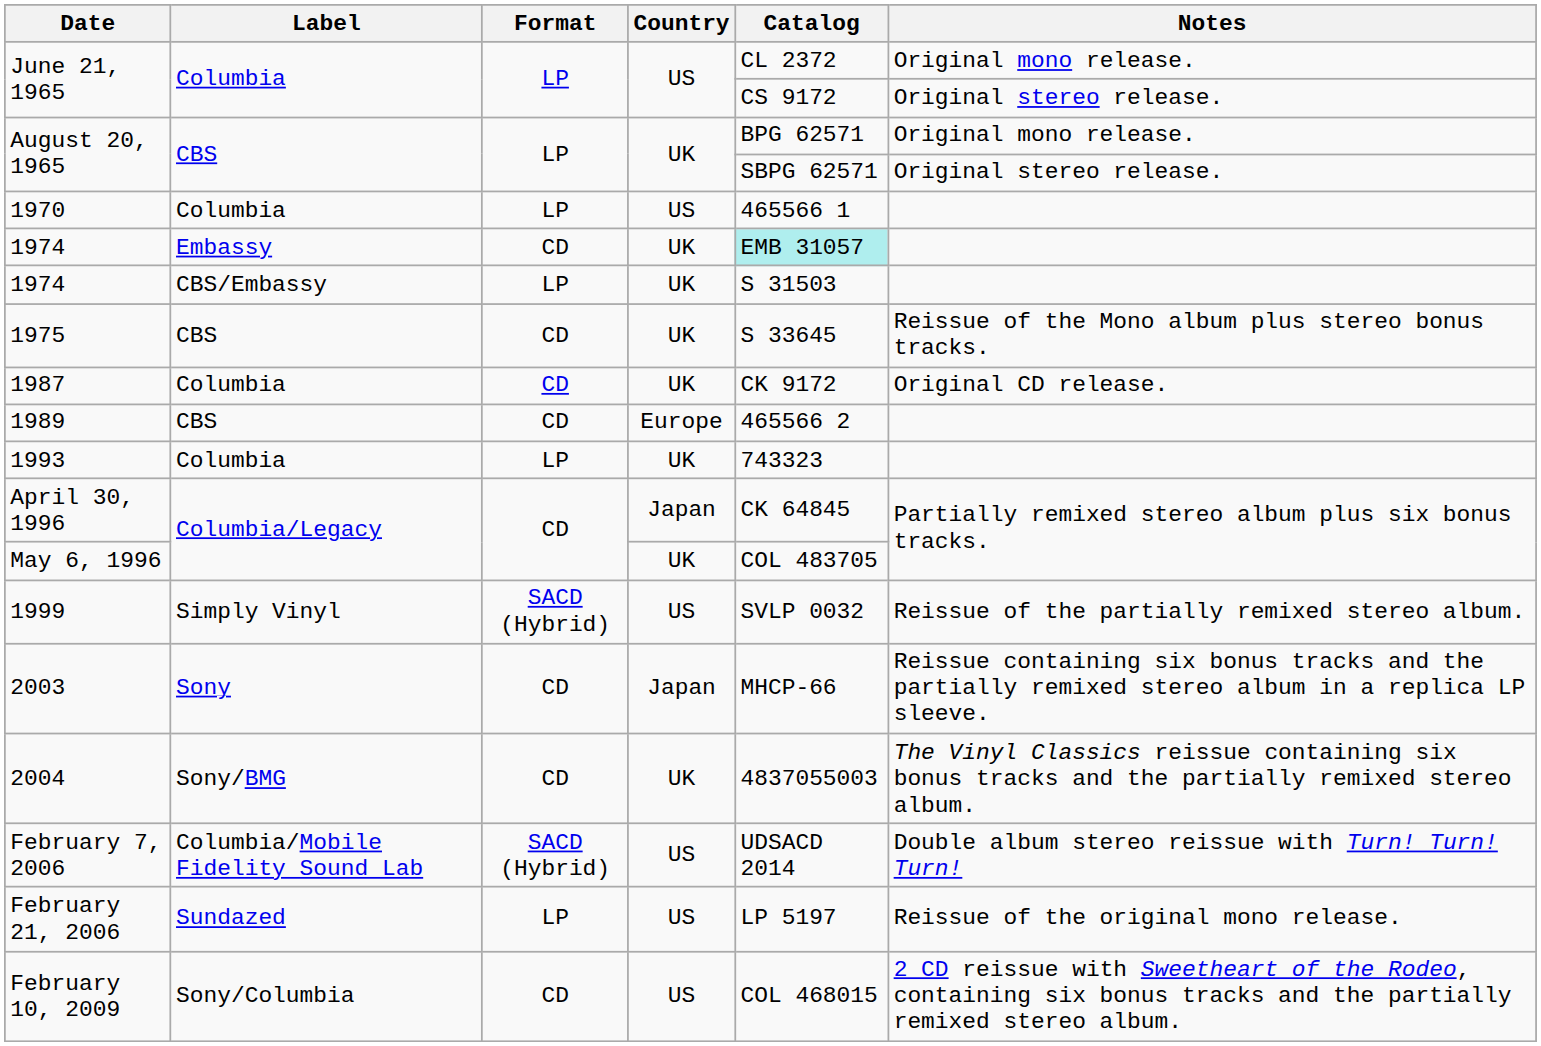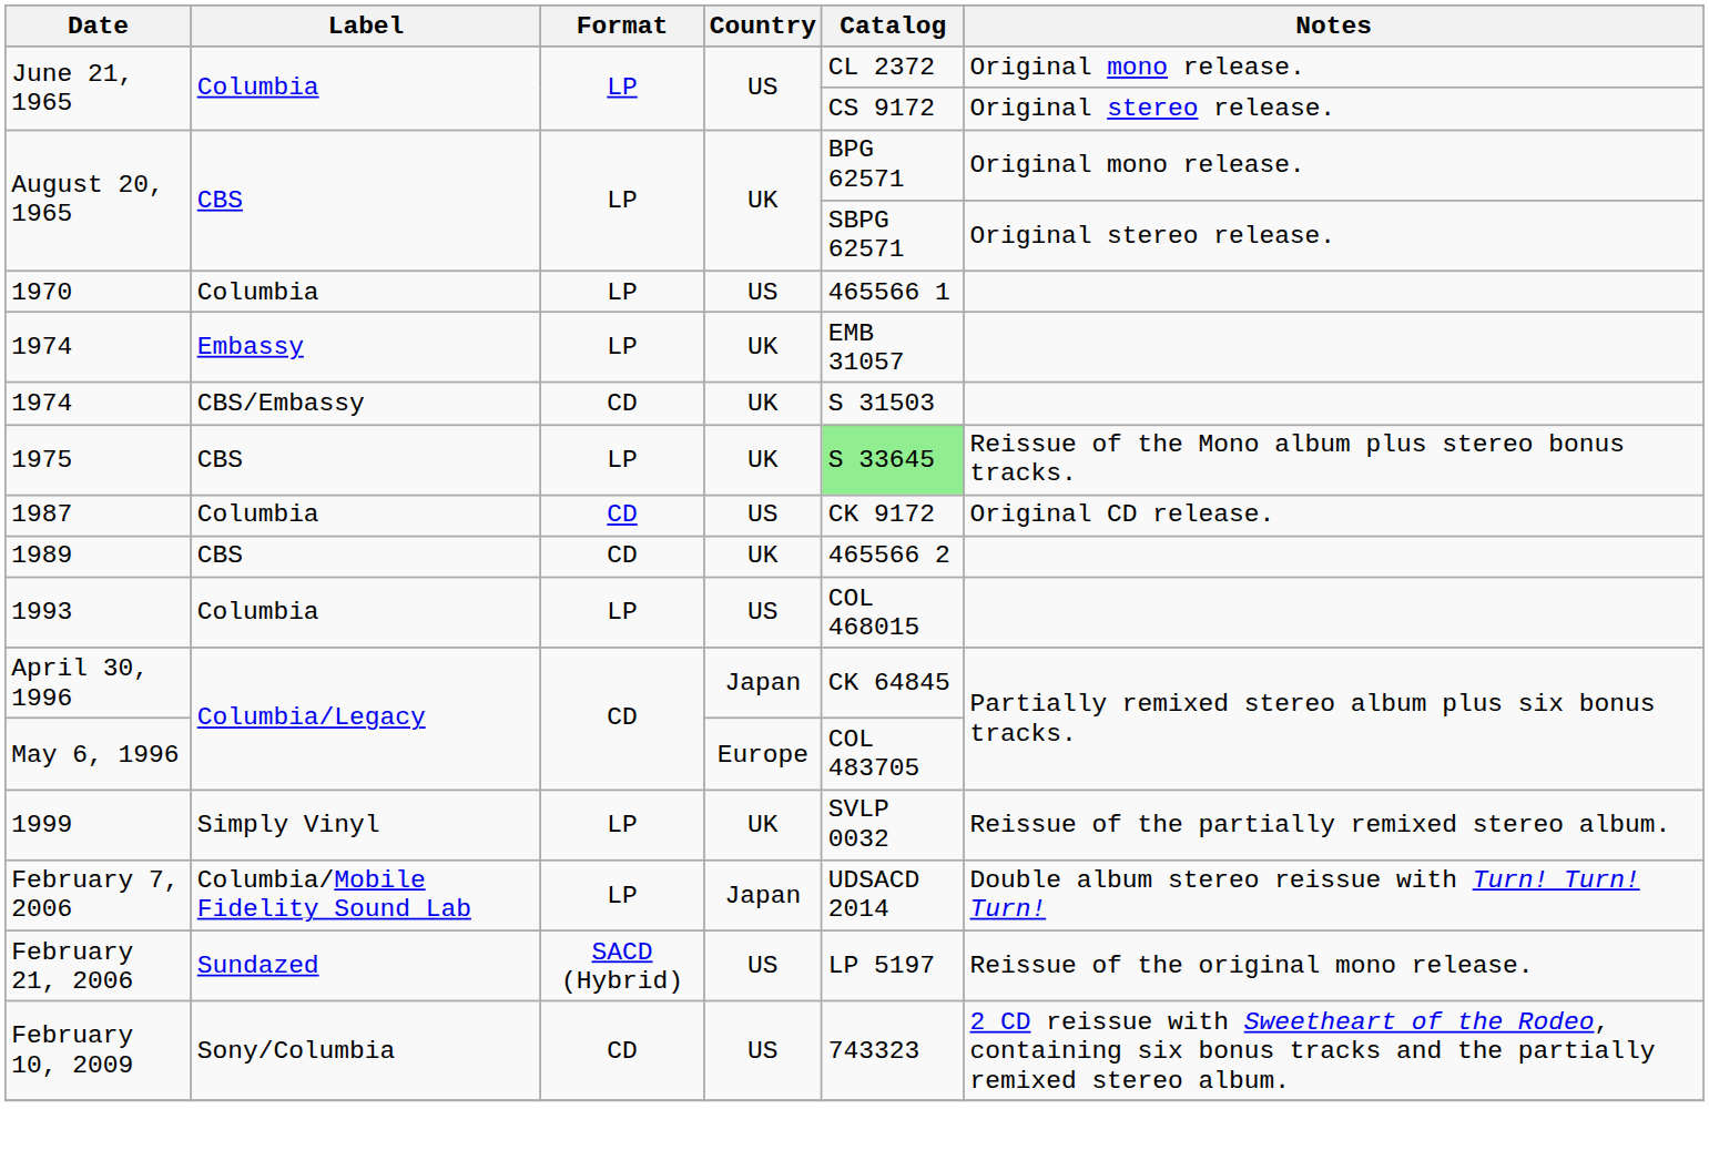1974 / Embassy | Format: CD -> LP
1974 / Embassy | Catalog: paleturquoise background -> no background
1974 / CBS/Embassy | Format: LP -> CD
1975 | Format: CD -> LP
1975 | Catalog: no background -> lightgreen background
1987 | Country: UK -> US
1989 | Country: Europe -> UK
1993 | Country: UK -> US
1993 | Catalog: 743323 -> COL 468015
May 6, 1996 | Country: UK -> Europe
1999 | Format: SACD (Hybrid) -> LP
1999 | Country: US -> UK
- row: 2003 | Sony | CD | Japan | MHCP-66 | Reissue containing six bonus tracks and the partially remixed stereo album in a replica LP sleeve.
- row: 2004 | Sony/BMG | CD | UK | 4837055003 | The Vinyl Classics reissue containing six bonus tracks and the partially remixed stereo album.
February 7, 2006 | Format: SACD (Hybrid) -> LP
February 7, 2006 | Country: US -> Japan
February 21, 2006 | Format: LP -> SACD (Hybrid)
February 10, 2009 | Catalog: COL 468015 -> 743323
